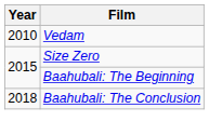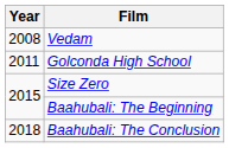Vedam | Year: 2010 -> 2008
+ row: 2011 | Golconda High School
